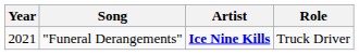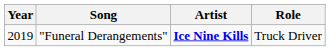"Funeral Derangements" | Year: 2021 -> 2019
